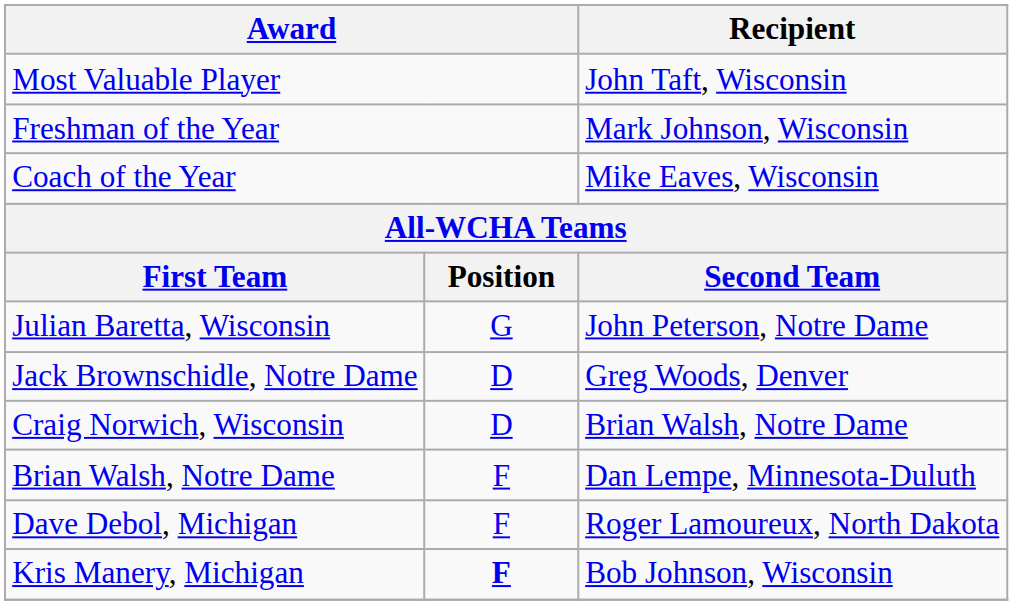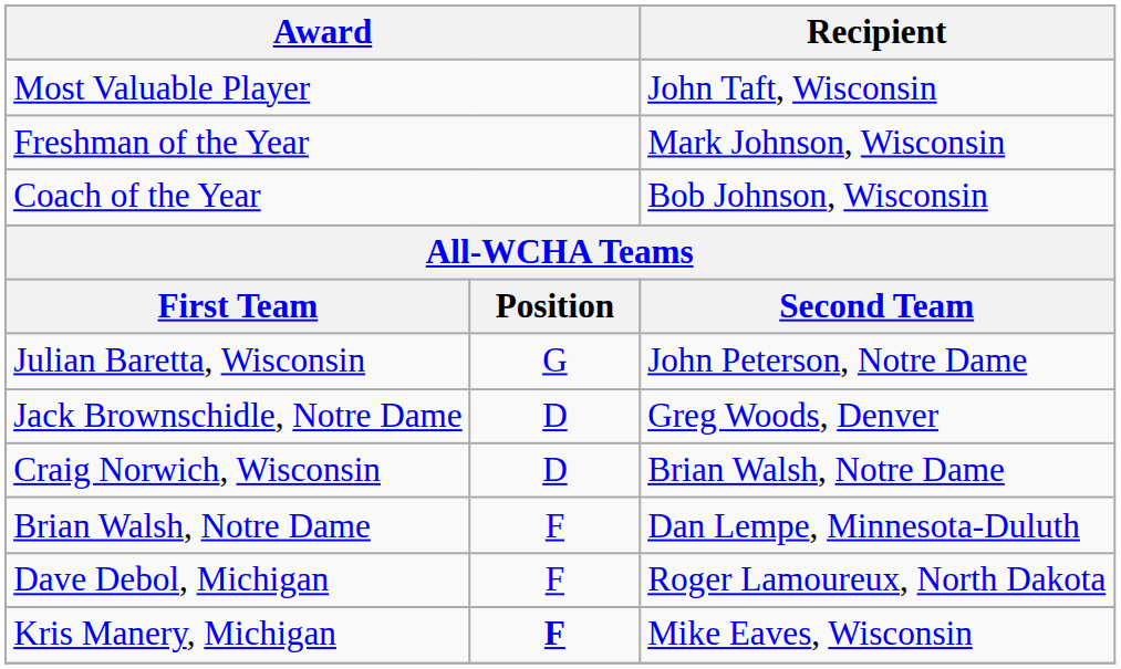Coach of the Year | Recipient: Mike Eaves, Wisconsin -> Bob Johnson, Wisconsin
Kris Manery, Michigan | Recipient: Bob Johnson, Wisconsin -> Mike Eaves, Wisconsin
